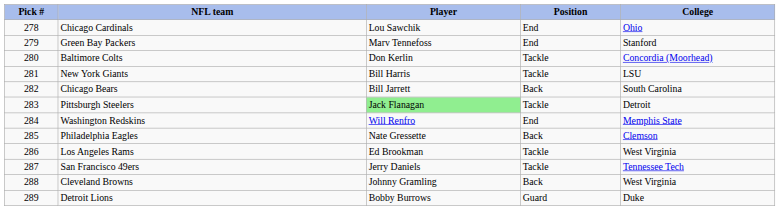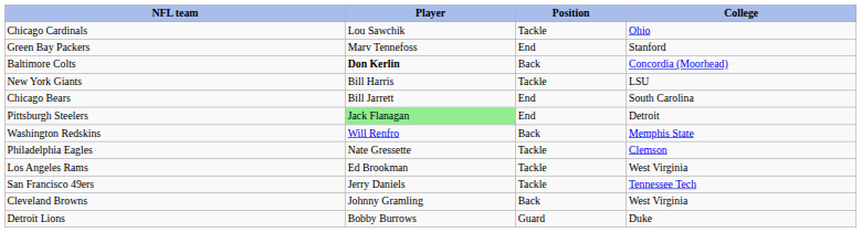- column: Pick # | 278 | 279 | 280 | 281 | 282 | 283 | 284 | 285 | 286 | 287 | 288 | 289
Chicago Cardinals | Position: End -> Tackle
Baltimore Colts | Player: normal -> bold
Baltimore Colts | Position: Tackle -> Back
Chicago Bears | Position: Back -> End
Pittsburgh Steelers | Position: Tackle -> End
Washington Redskins | Position: End -> Back
Philadelphia Eagles | Position: Back -> Tackle
